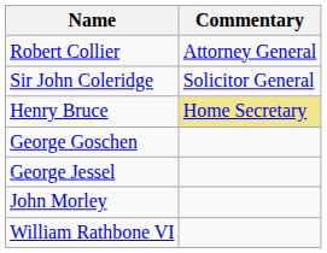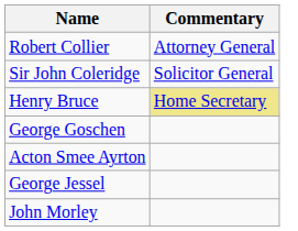+ row: Acton Smee Ayrton
- row: William Rathbone VI
